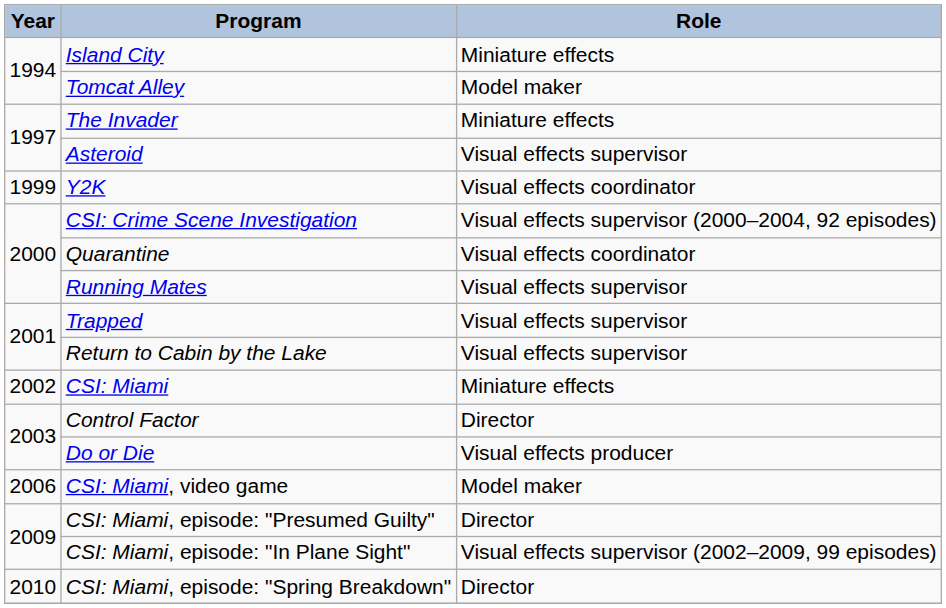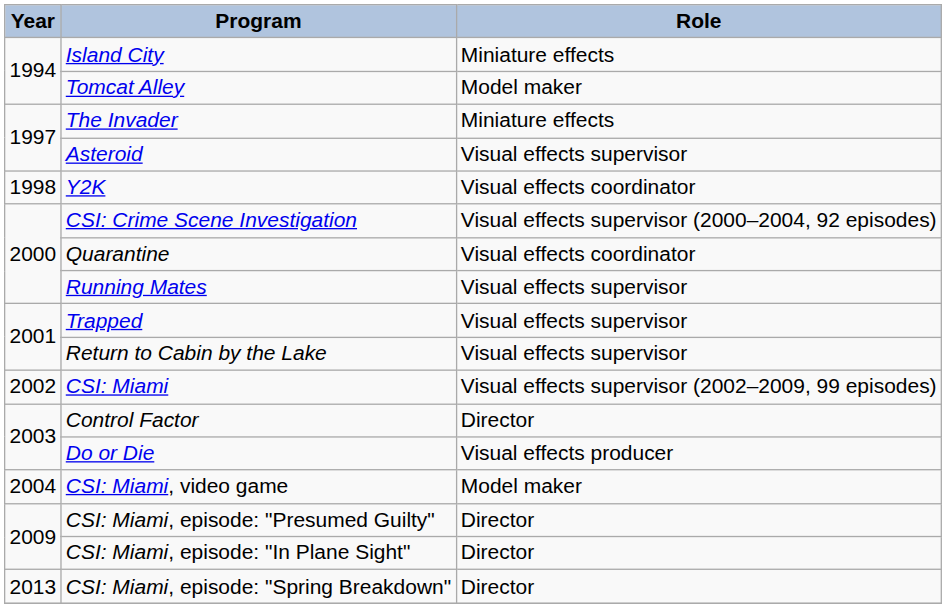Y2K | Year: 1999 -> 1998
CSI: Miami | Role: Miniature effects -> Visual effects supervisor (2002–2009, 99 episodes)
CSI: Miami, video game | Year: 2006 -> 2004
CSI: Miami, episode: "In Plane Sight" | Role: Visual effects supervisor (2002–2009, 99 episodes) -> Director
CSI: Miami, episode: "Spring Breakdown" | Year: 2010 -> 2013
